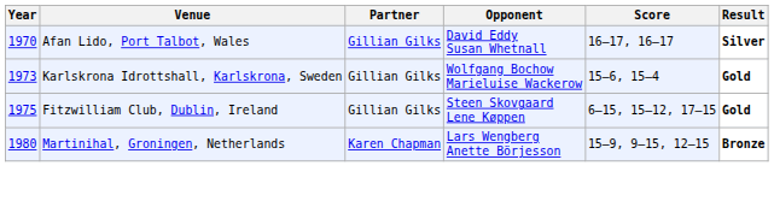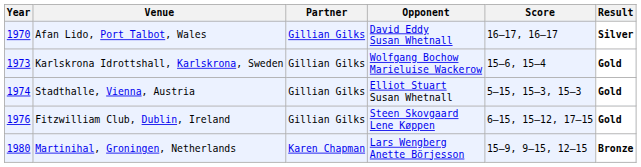+ row: 1974 | Stadthalle, Vienna, Austria | Gillian Gilks | Elliot Stuart Susan Whetnall | 5–15, 15–3, 15–3 | Gold
Fitzwilliam Club, Dublin, Ireland | Year: 1975 -> 1976
